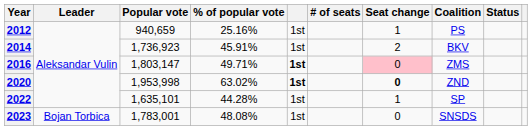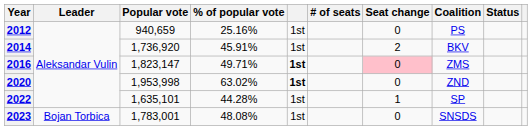2012 | Seat change: 1 -> 0
2014 | Popular vote: 1,736,923 -> 1,736,920
2016 | Popular vote: 1,803,147 -> 1,823,147
2020 | Seat change: bold -> normal
